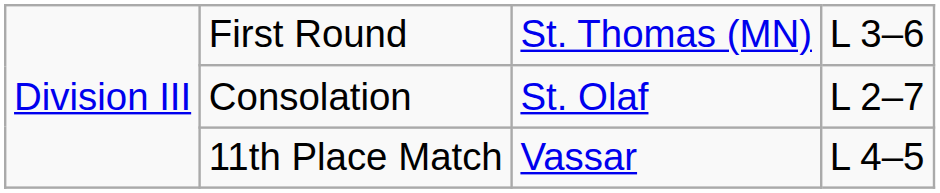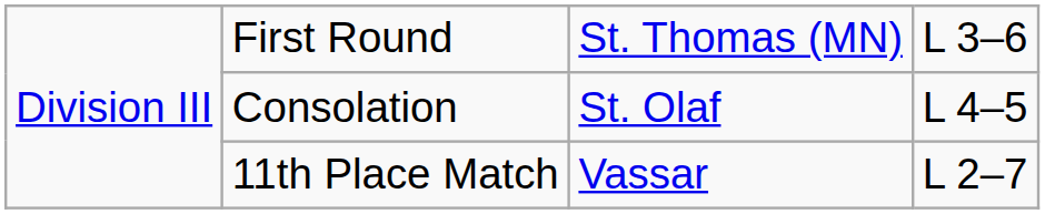Consolation | column 4: L 2–7 -> L 4–5
11th Place Match | column 4: L 4–5 -> L 2–7
